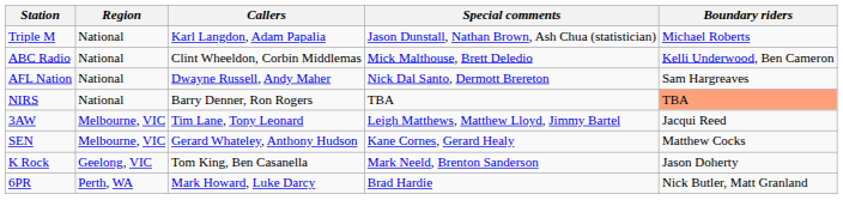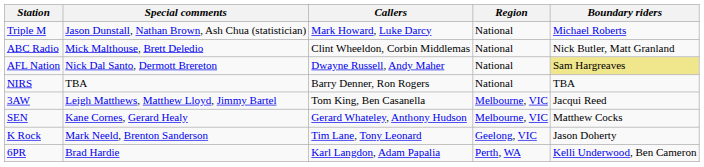columns swapped: Region <-> Special comments
Triple M | Callers: Karl Langdon, Adam Papalia -> Mark Howard, Luke Darcy
ABC Radio | Boundary riders: Kelli Underwood, Ben Cameron -> Nick Butler, Matt Granland
AFL Nation | Boundary riders: no background -> khaki background
NIRS | Boundary riders: lightsalmon background -> no background
3AW | Callers: Tim Lane, Tony Leonard -> Tom King, Ben Casanella
K Rock | Callers: Tom King, Ben Casanella -> Tim Lane, Tony Leonard
6PR | Callers: Mark Howard, Luke Darcy -> Karl Langdon, Adam Papalia
6PR | Boundary riders: Nick Butler, Matt Granland -> Kelli Underwood, Ben Cameron
